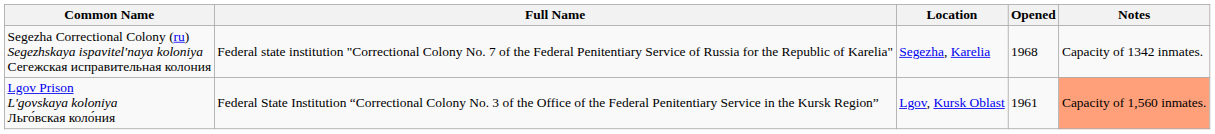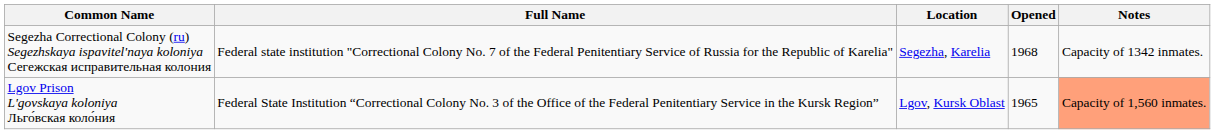Lgov Prison L'govskaya koloniya Льго́вская коло́ния | Opened: 1961 -> 1965
